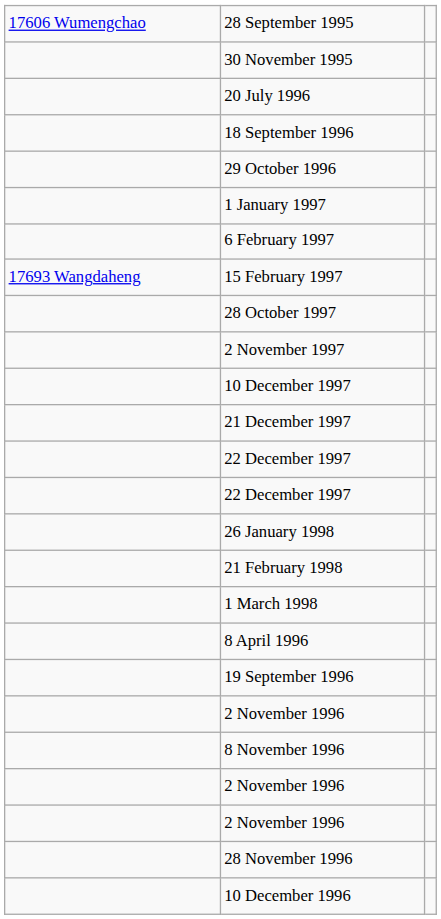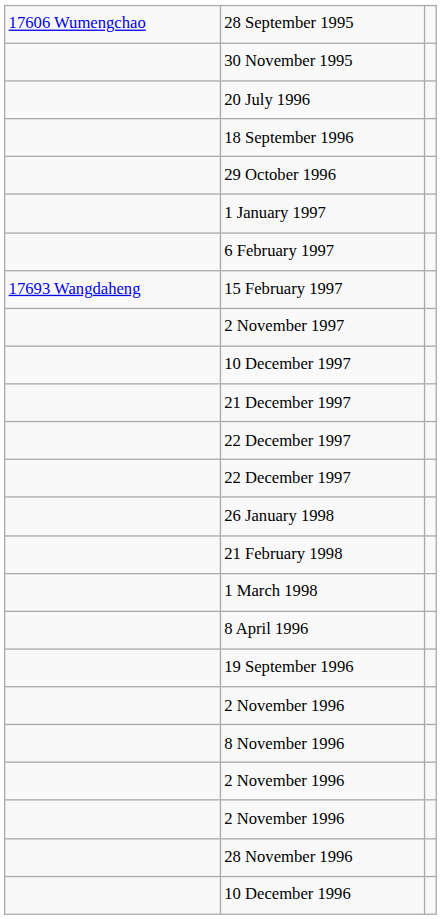- row: 28 October 1997
